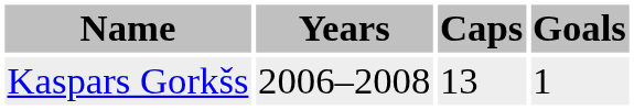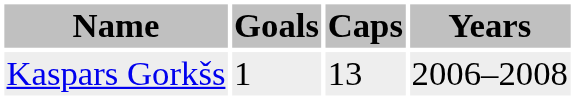columns swapped: Years <-> Goals
